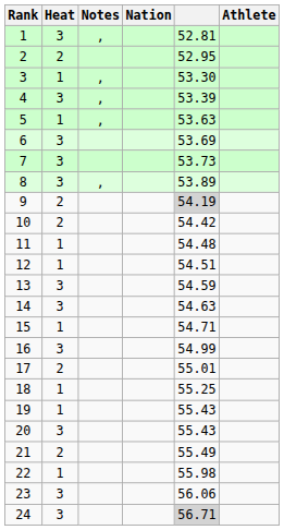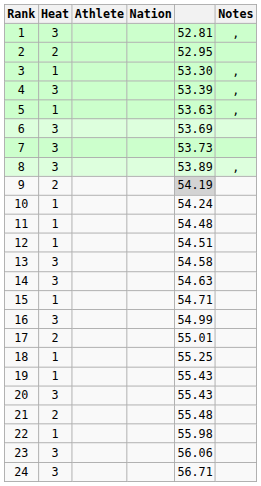columns swapped: Athlete <-> Notes
10 | Heat: 2 -> 1
10 | column 5: 54.42 -> 54.24
13 | column 5: 54.59 -> 54.58
21 | column 5: 55.49 -> 55.48
24 | column 5: lightgrey background -> no background
